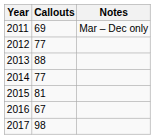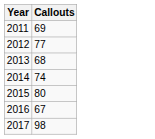- column: Notes | Mar – Dec only
2013 | Callouts: 88 -> 68
2014 | Callouts: 77 -> 74
2015 | Callouts: 81 -> 80
